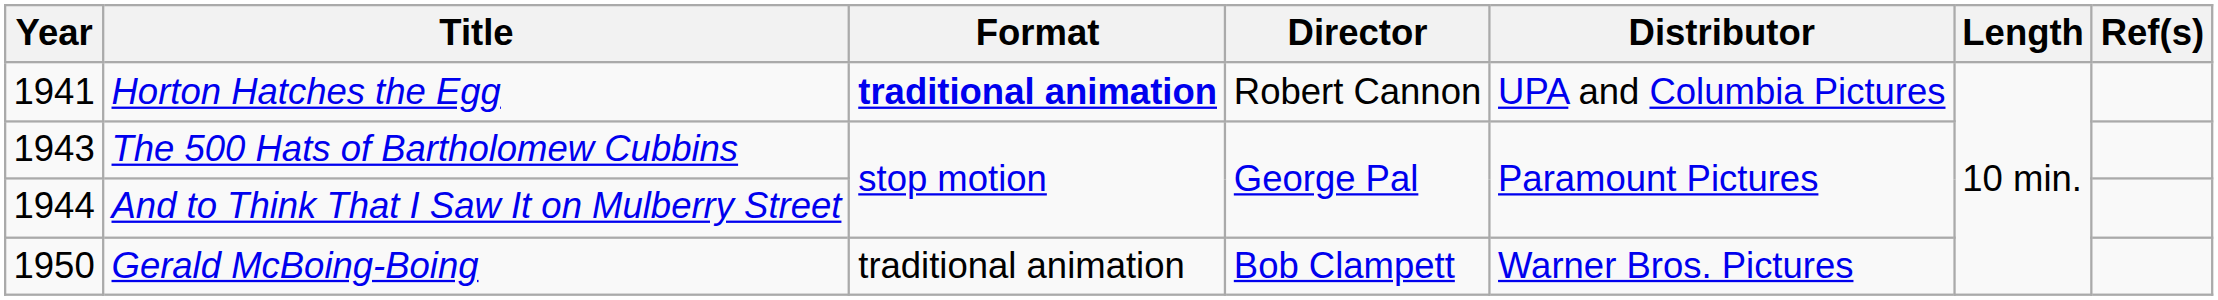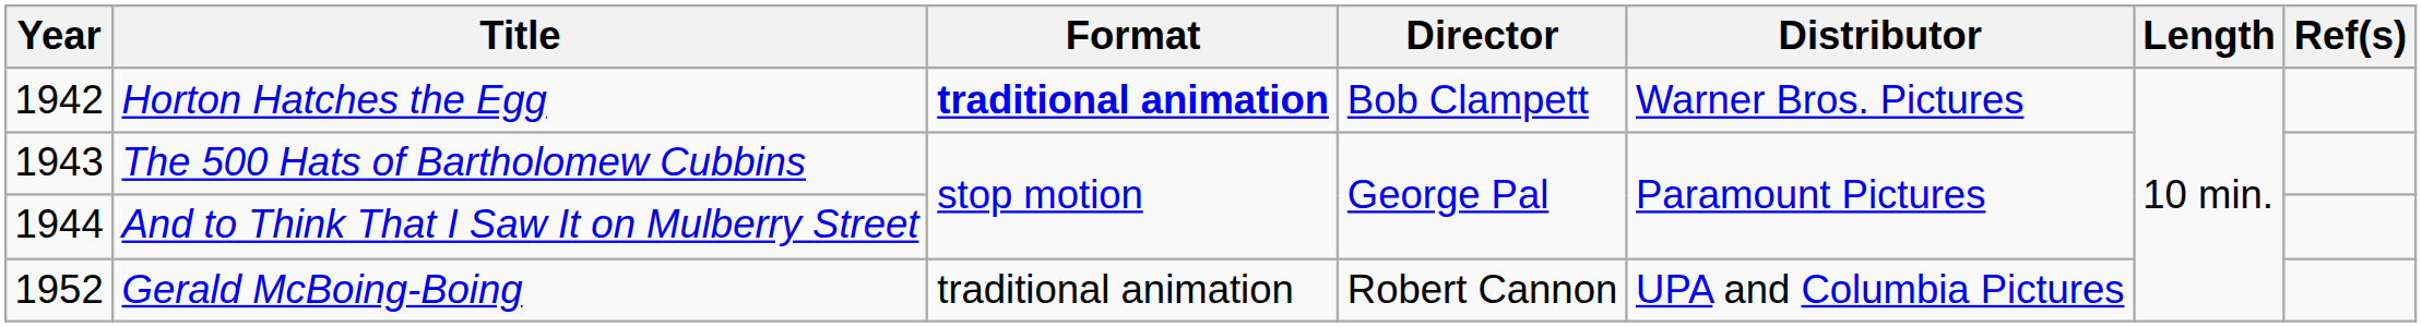Horton Hatches the Egg | Year: 1941 -> 1942
Horton Hatches the Egg | Director: Robert Cannon -> Bob Clampett
Horton Hatches the Egg | Distributor: UPA and Columbia Pictures -> Warner Bros. Pictures
Gerald McBoing-Boing | Year: 1950 -> 1952
Gerald McBoing-Boing | Director: Bob Clampett -> Robert Cannon
Gerald McBoing-Boing | Distributor: Warner Bros. Pictures -> UPA and Columbia Pictures
